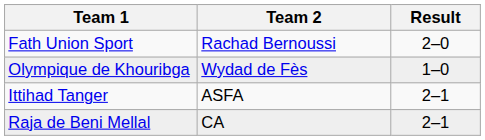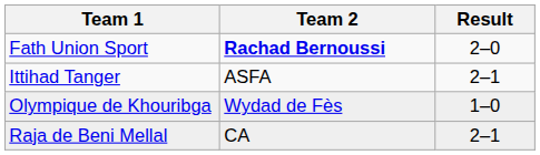Fath Union Sport | Team 2: normal -> bold
rows swapped: Olympique de Khouribga <-> Ittihad Tanger
